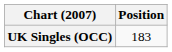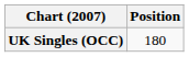UK Singles (OCC) | Position: 183 -> 180
